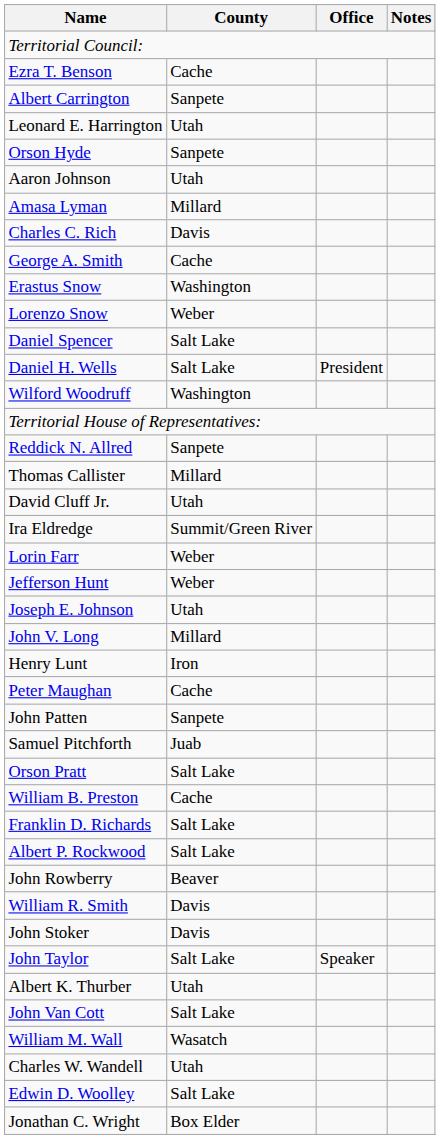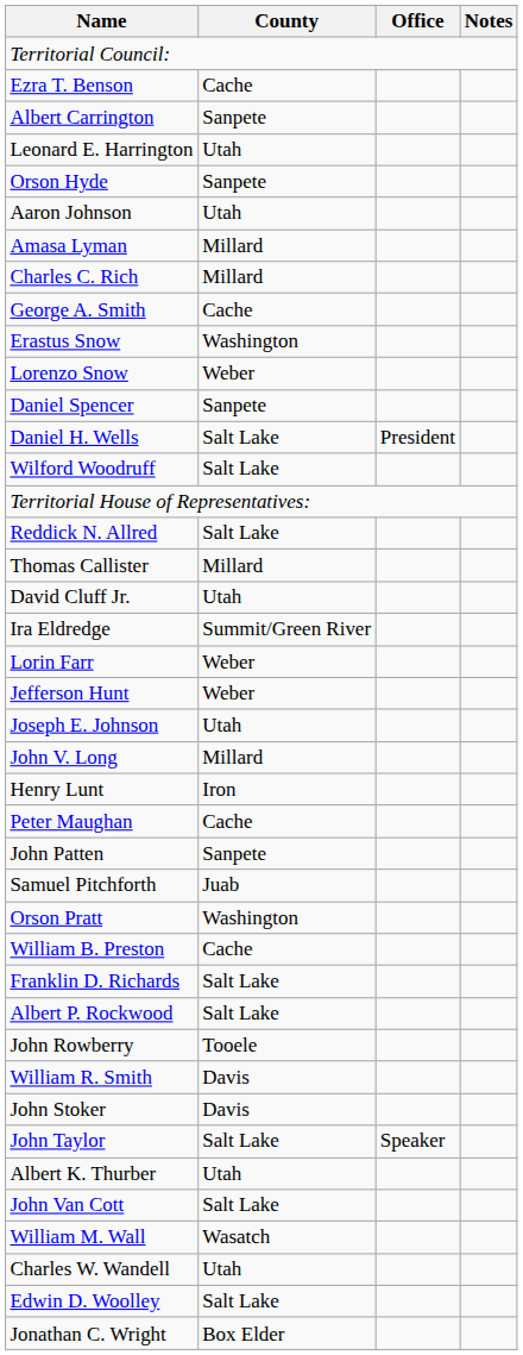Charles C. Rich | County: Davis -> Millard
Daniel Spencer | County: Salt Lake -> Sanpete
Wilford Woodruff | County: Washington -> Salt Lake
Reddick N. Allred | County: Sanpete -> Salt Lake
Orson Pratt | County: Salt Lake -> Washington
John Rowberry | County: Beaver -> Tooele
